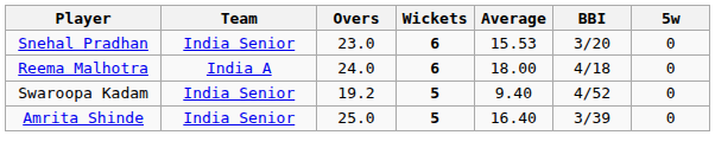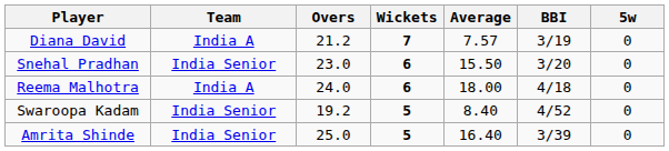+ row: Diana David | India A | 21.2 | 7 | 7.57 | 3/19 | 0
Snehal Pradhan | Average: 15.53 -> 15.50
Swaroopa Kadam | Average: 9.40 -> 8.40
